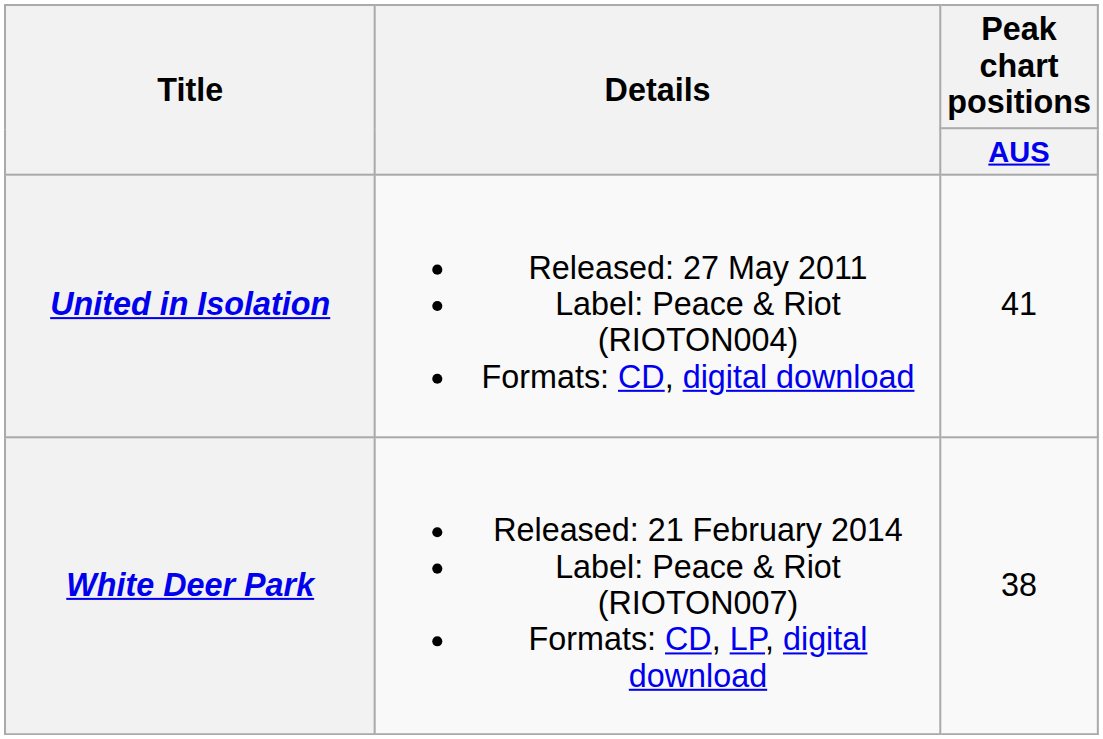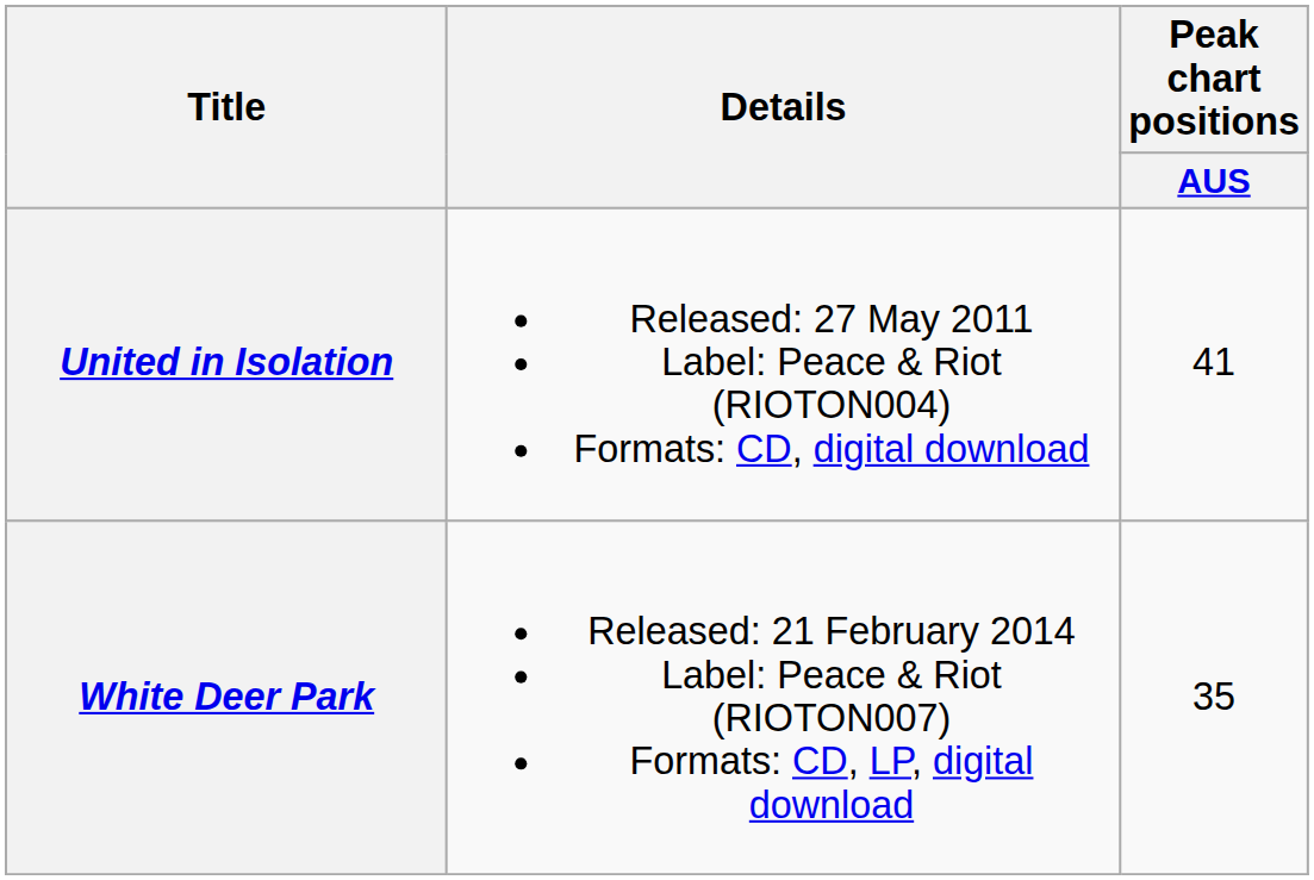White Deer Park | Peak chart positions / AUS: 38 -> 35
